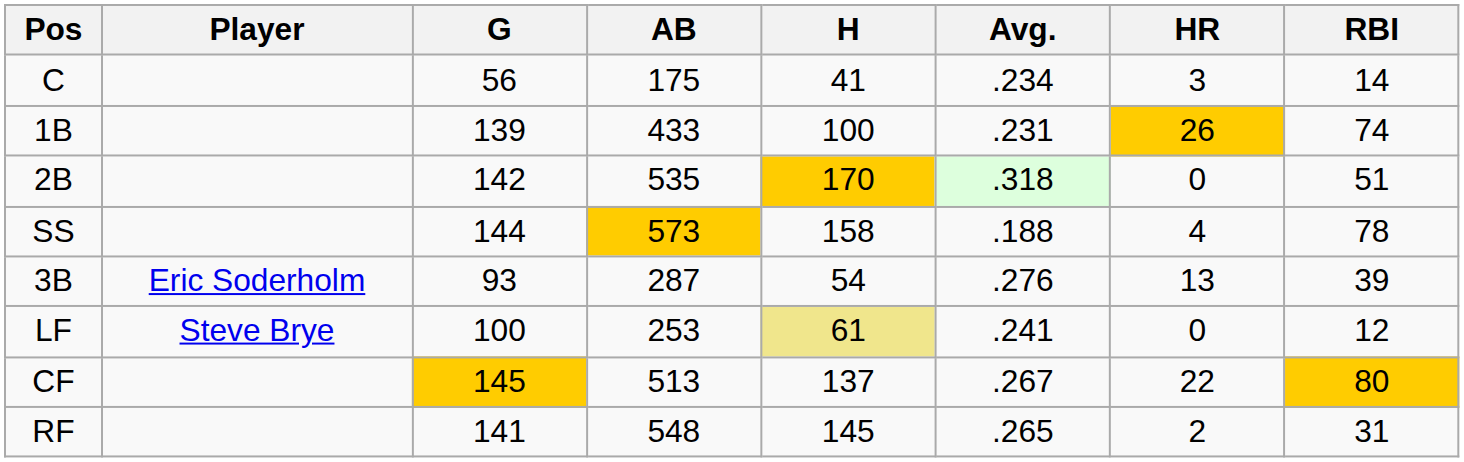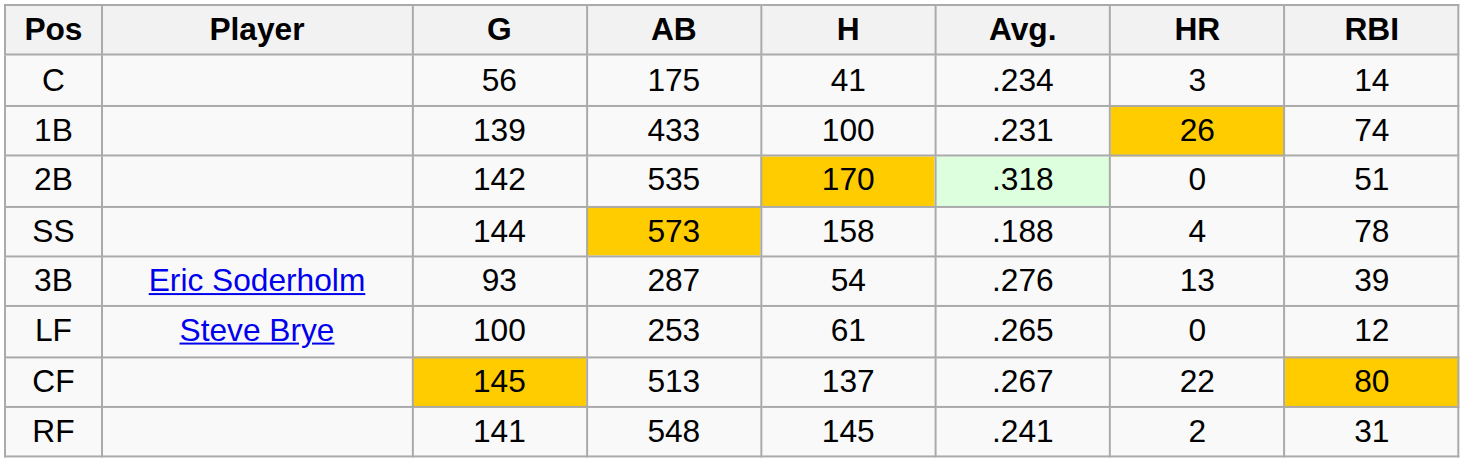LF | H: khaki background -> no background
LF | Avg.: .241 -> .265
RF | Avg.: .265 -> .241
